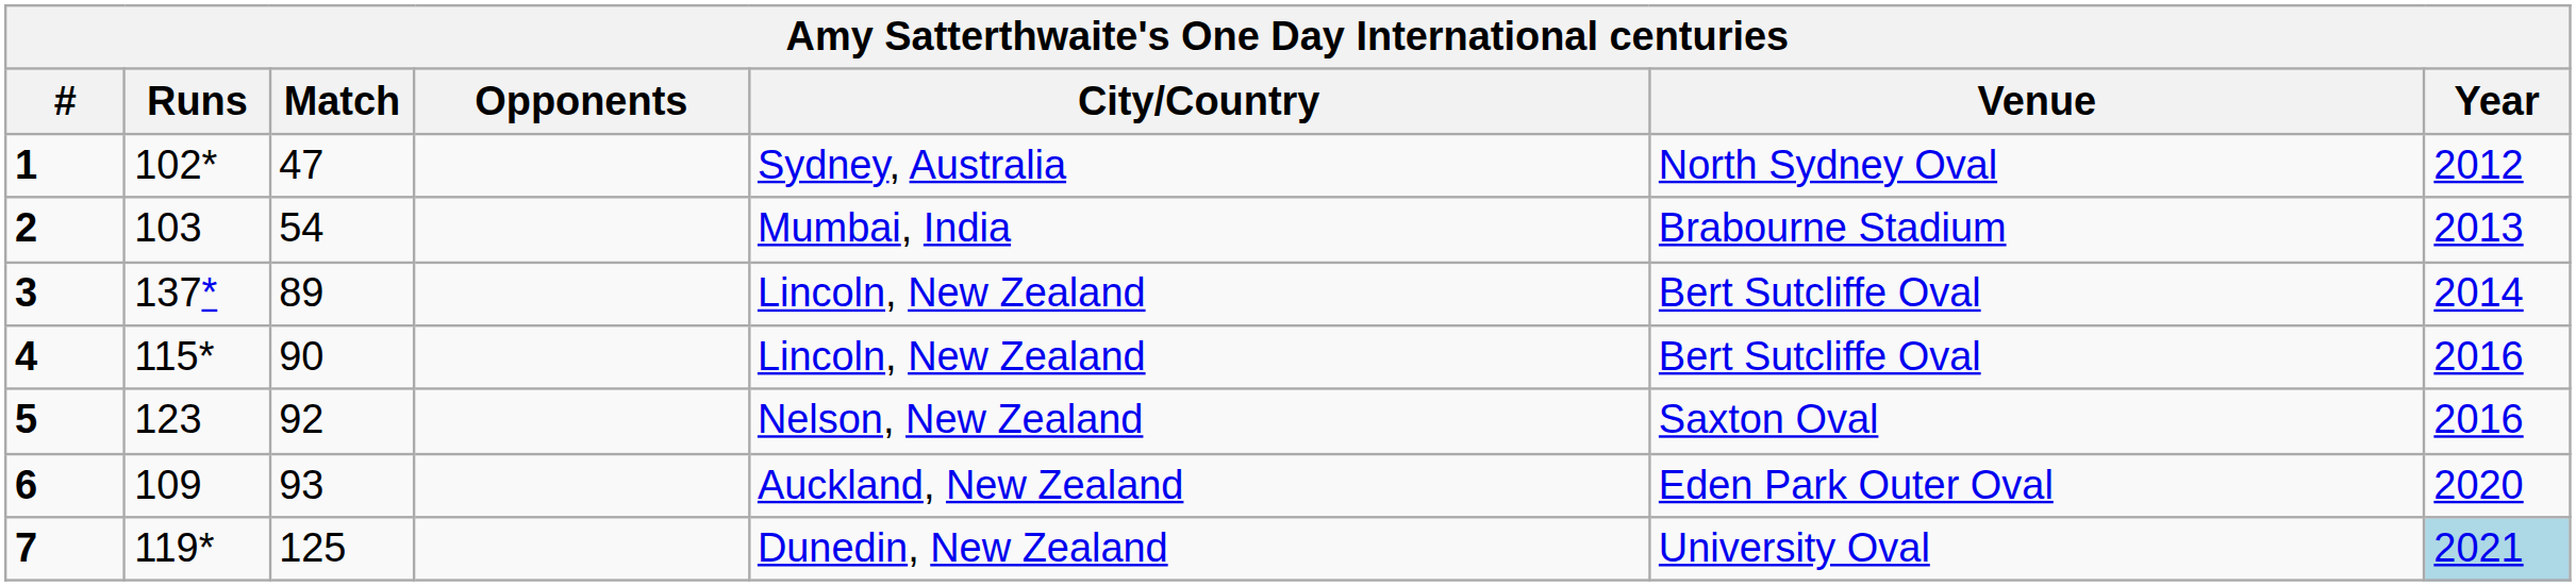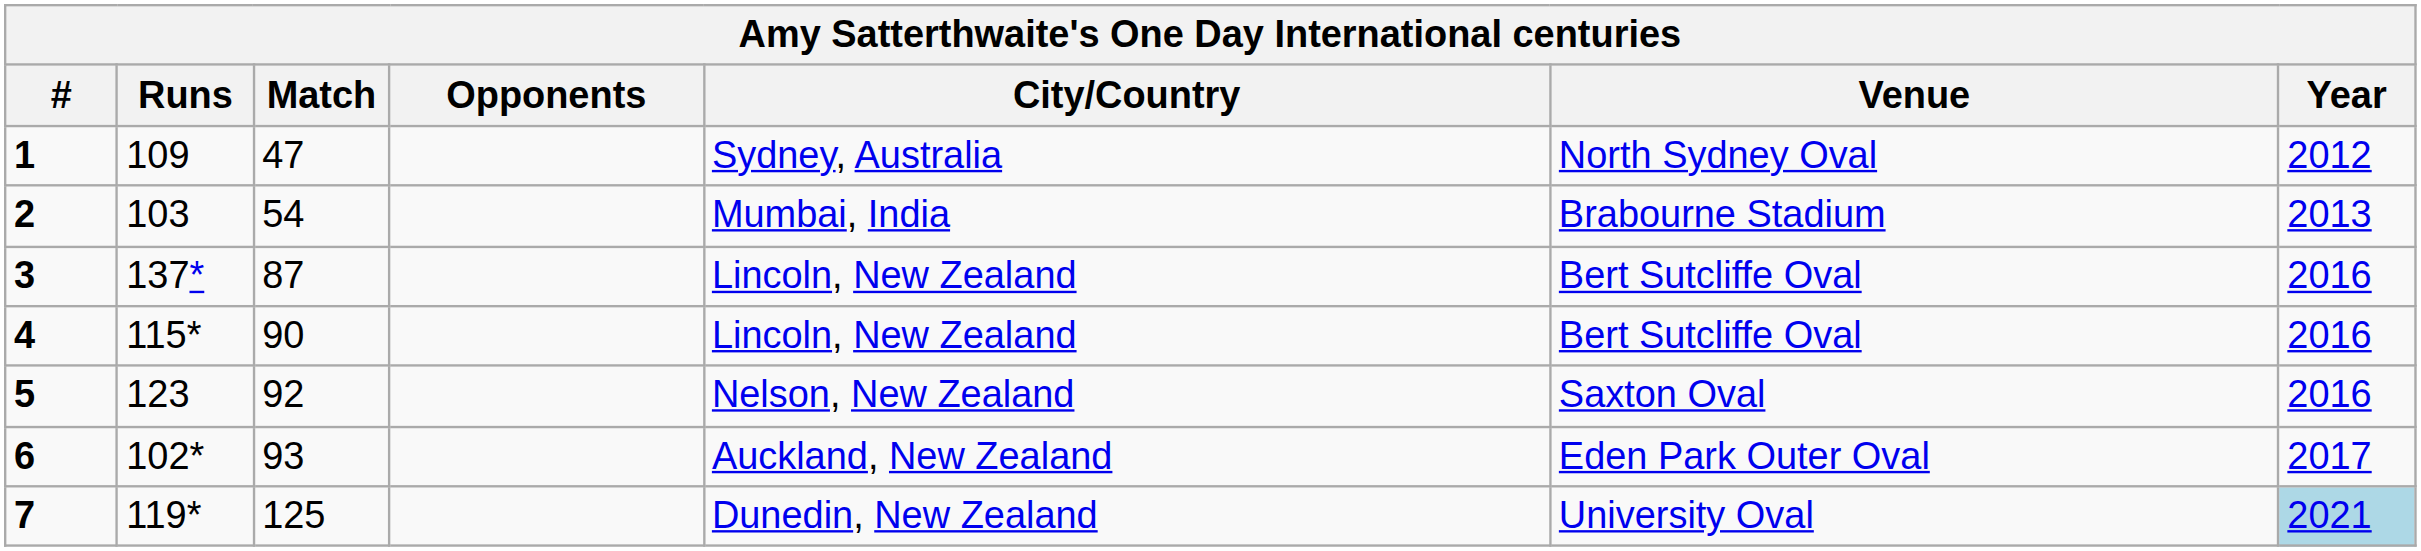1 | Runs: 102* -> 109
3 | Match: 89 -> 87
3 | Year: 2014 -> 2016
6 | Runs: 109 -> 102*
6 | Year: 2020 -> 2017
